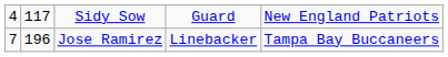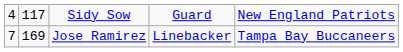Jose Ramirez | column 2: 196 -> 169
